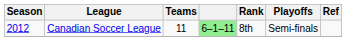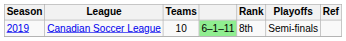Canadian Soccer League | Season: 2012 -> 2019
Canadian Soccer League | Teams: 11 -> 10
